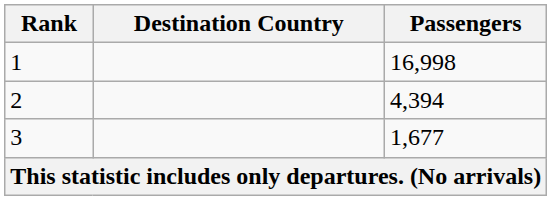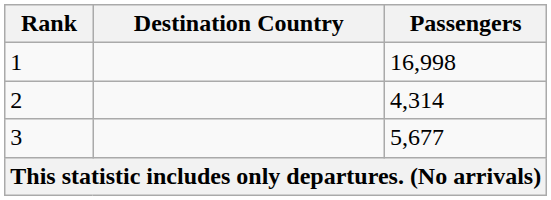2 | Passengers: 4,394 -> 4,314
3 | Passengers: 1,677 -> 5,677
